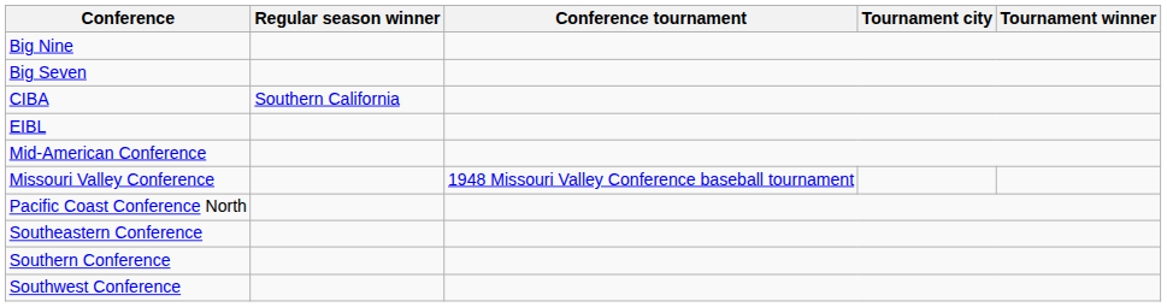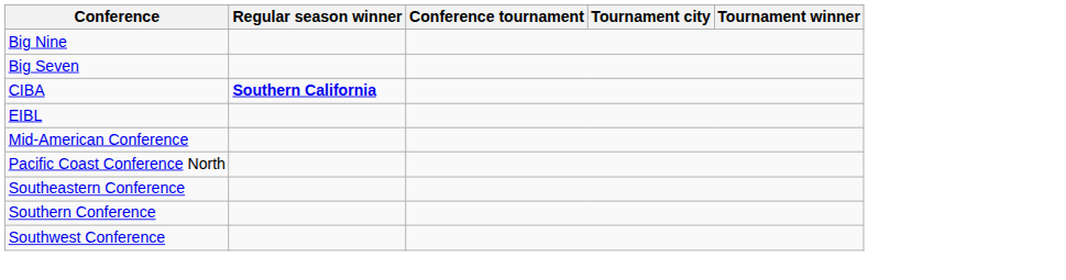CIBA | Regular season winner: normal -> bold
- row: Missouri Valley Conference | 1948 Missouri Valley Conference baseball tournament
